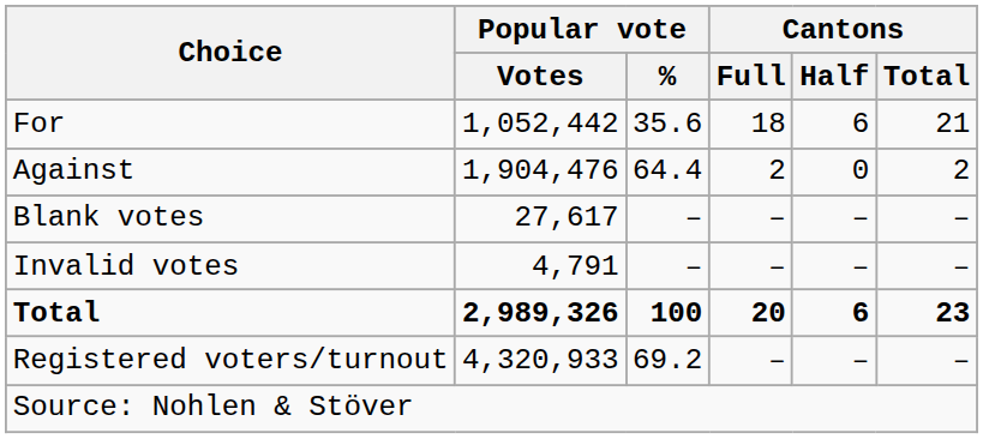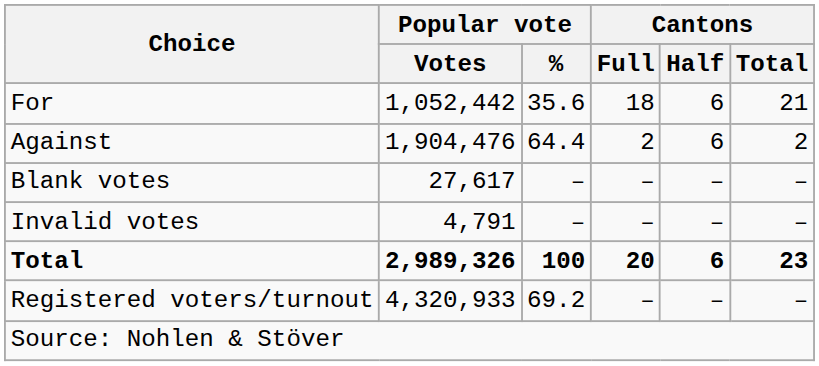Against | Cantons / Half: 0 -> 6
